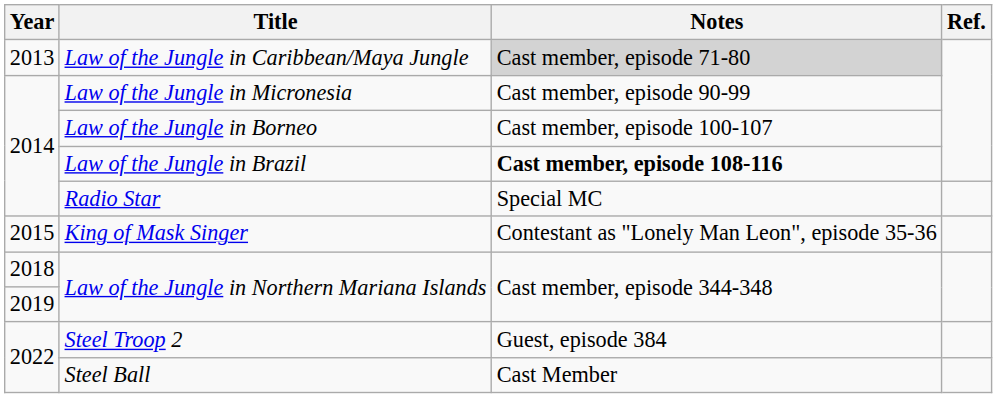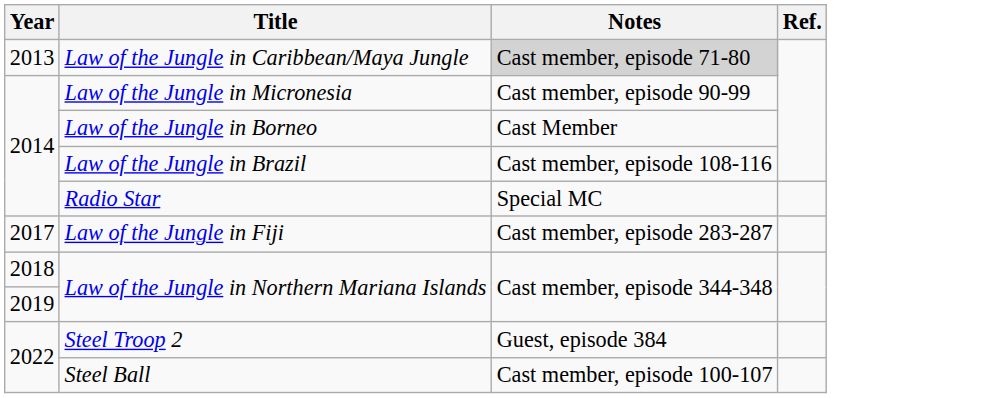Law of the Jungle in Borneo | Notes: Cast member, episode 100-107 -> Cast Member
Law of the Jungle in Brazil | Notes: bold -> normal
- row: 2015 | King of Mask Singer | Contestant as "Lonely Man Leon", episode 35-36
+ row: 2017 | Law of the Jungle in Fiji | Cast member, episode 283-287
Steel Ball | Notes: Cast Member -> Cast member, episode 100-107
